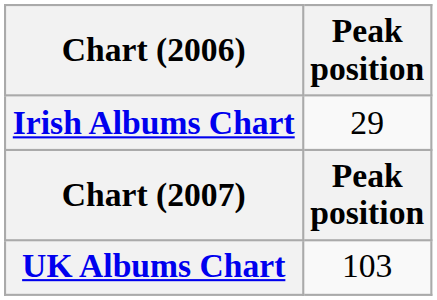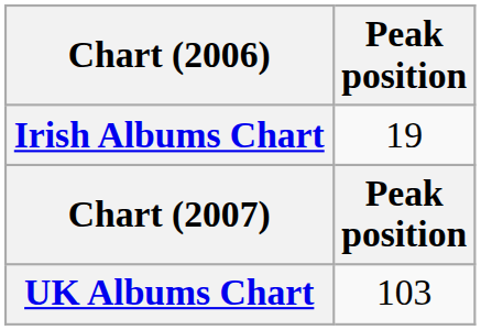Irish Albums Chart | Peak position: 29 -> 19
